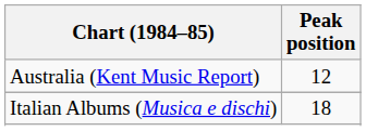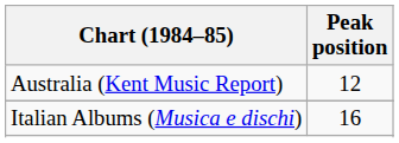Italian Albums (Musica e dischi) | Peak position: 18 -> 16
